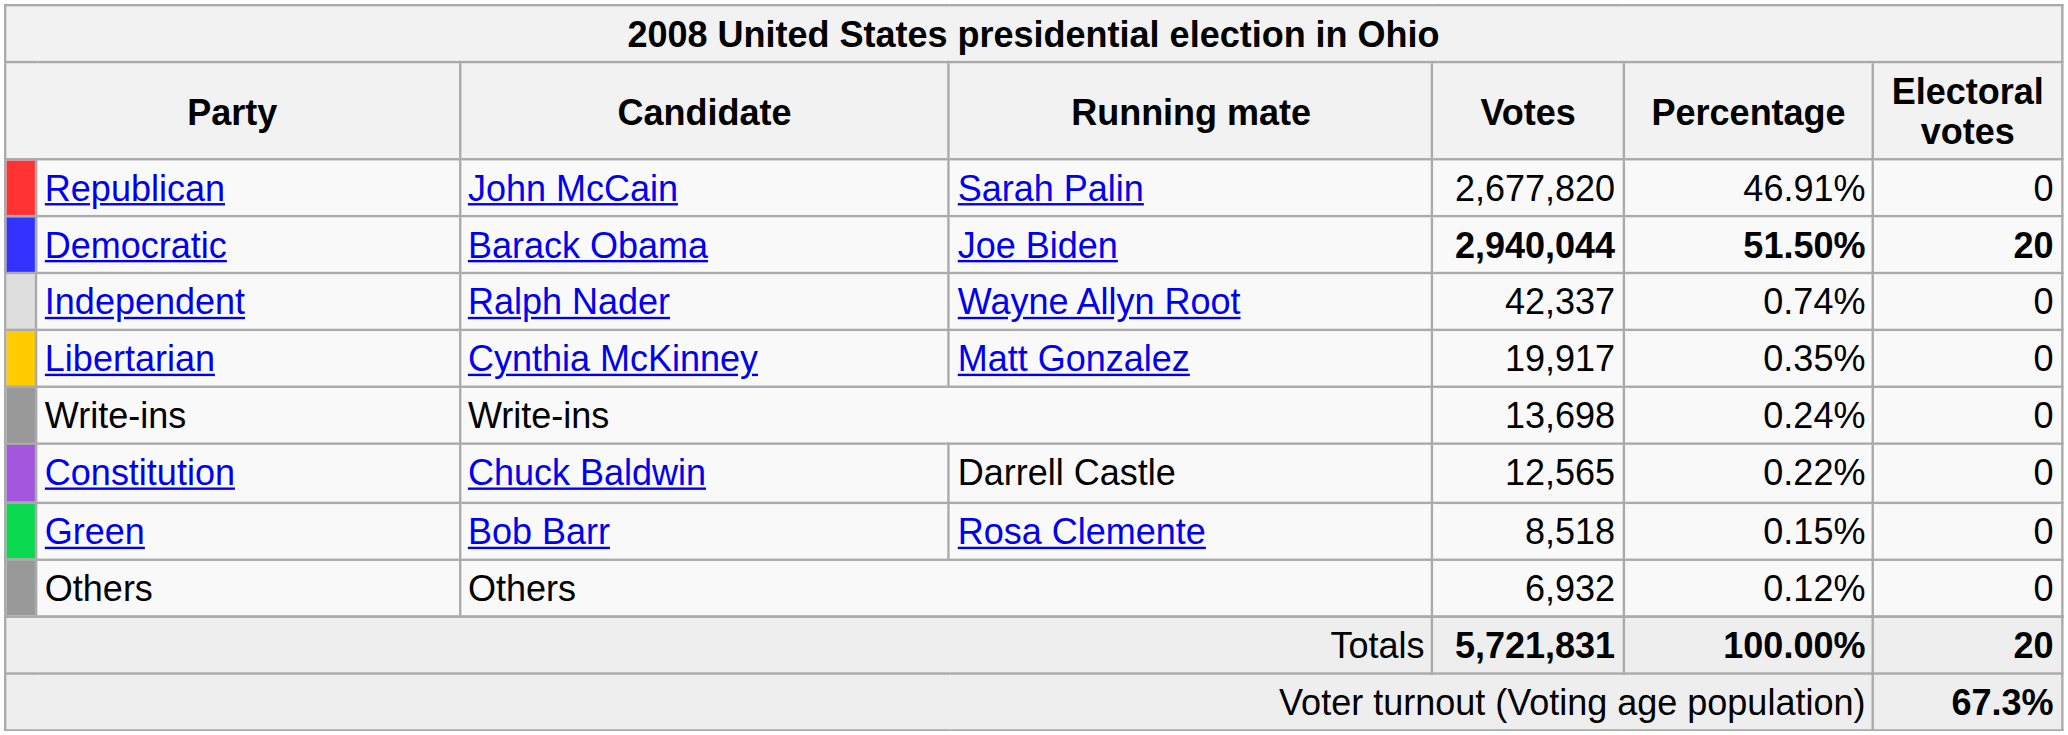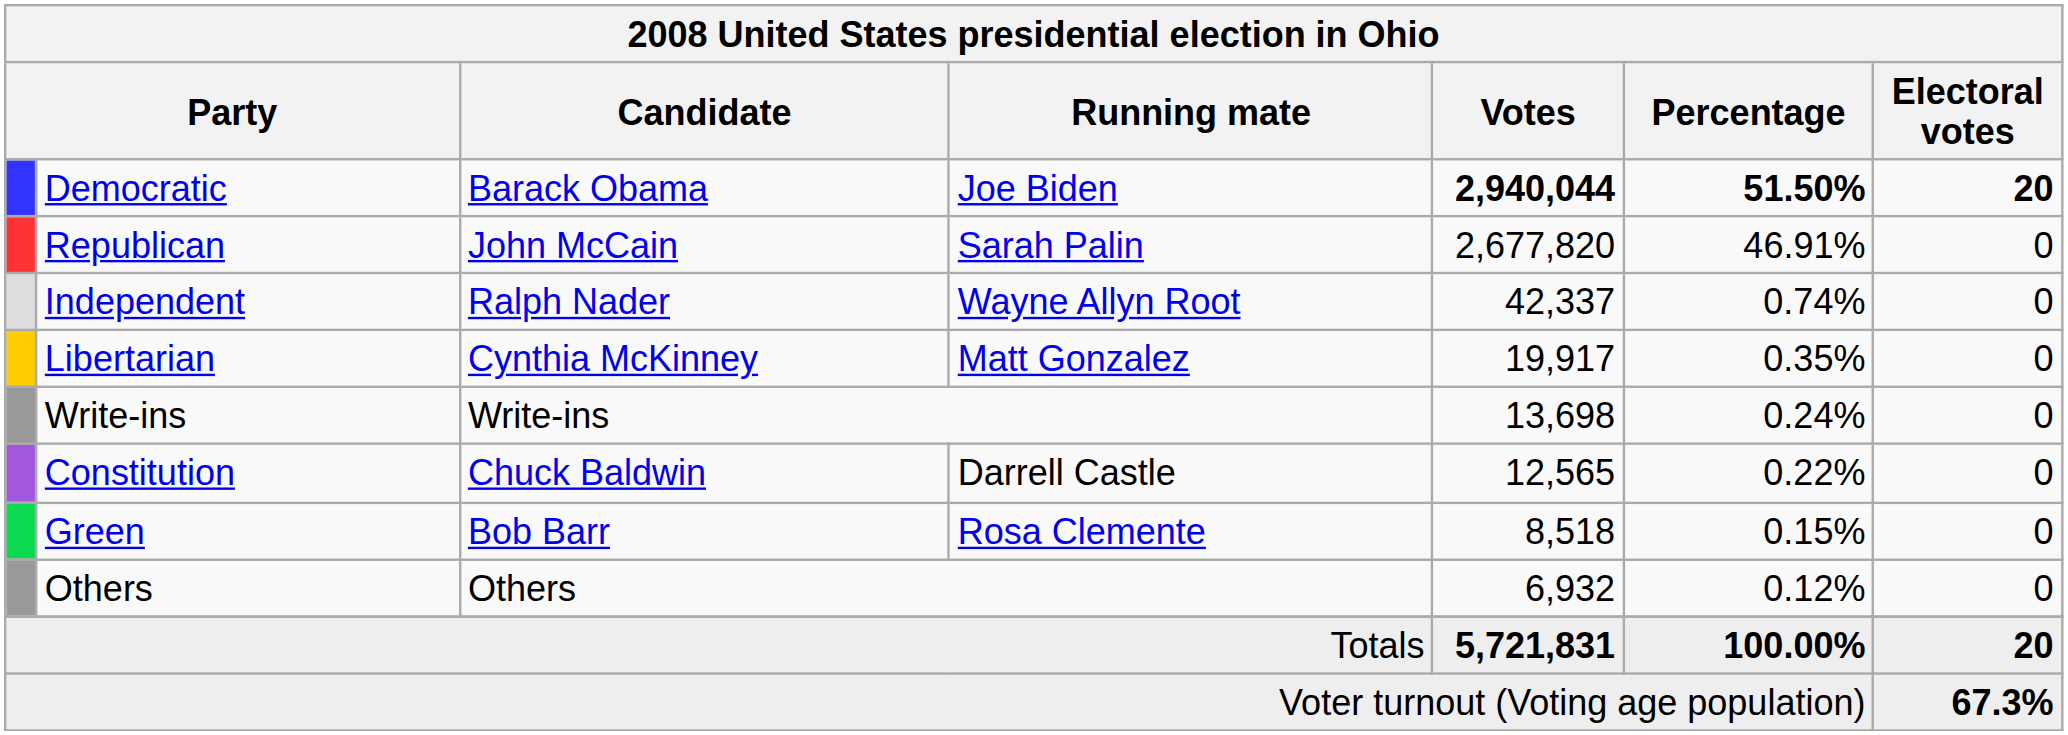rows swapped: Democratic <-> Republican
